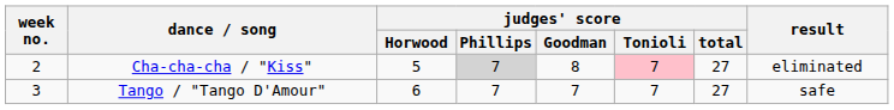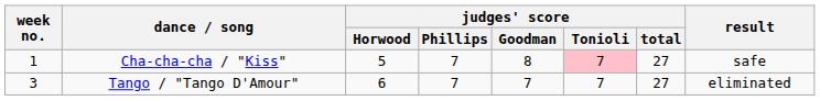Cha-cha-cha / "Kiss" | week no.: 2 -> 1
Cha-cha-cha / "Kiss" | judges' score / Phillips: lightgrey background -> no background
Cha-cha-cha / "Kiss" | result: eliminated -> safe
Tango / "Tango D'Amour" | result: safe -> eliminated
